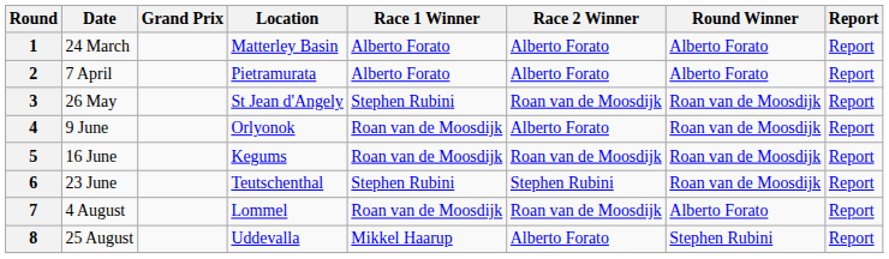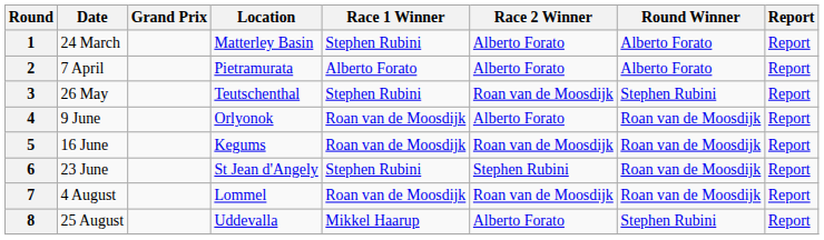1 | Race 1 Winner: Alberto Forato -> Stephen Rubini
3 | Location: St Jean d'Angely -> Teutschenthal
3 | Round Winner: Roan van de Moosdijk -> Stephen Rubini
6 | Location: Teutschenthal -> St Jean d'Angely
7 | Round Winner: Alberto Forato -> Roan van de Moosdijk
